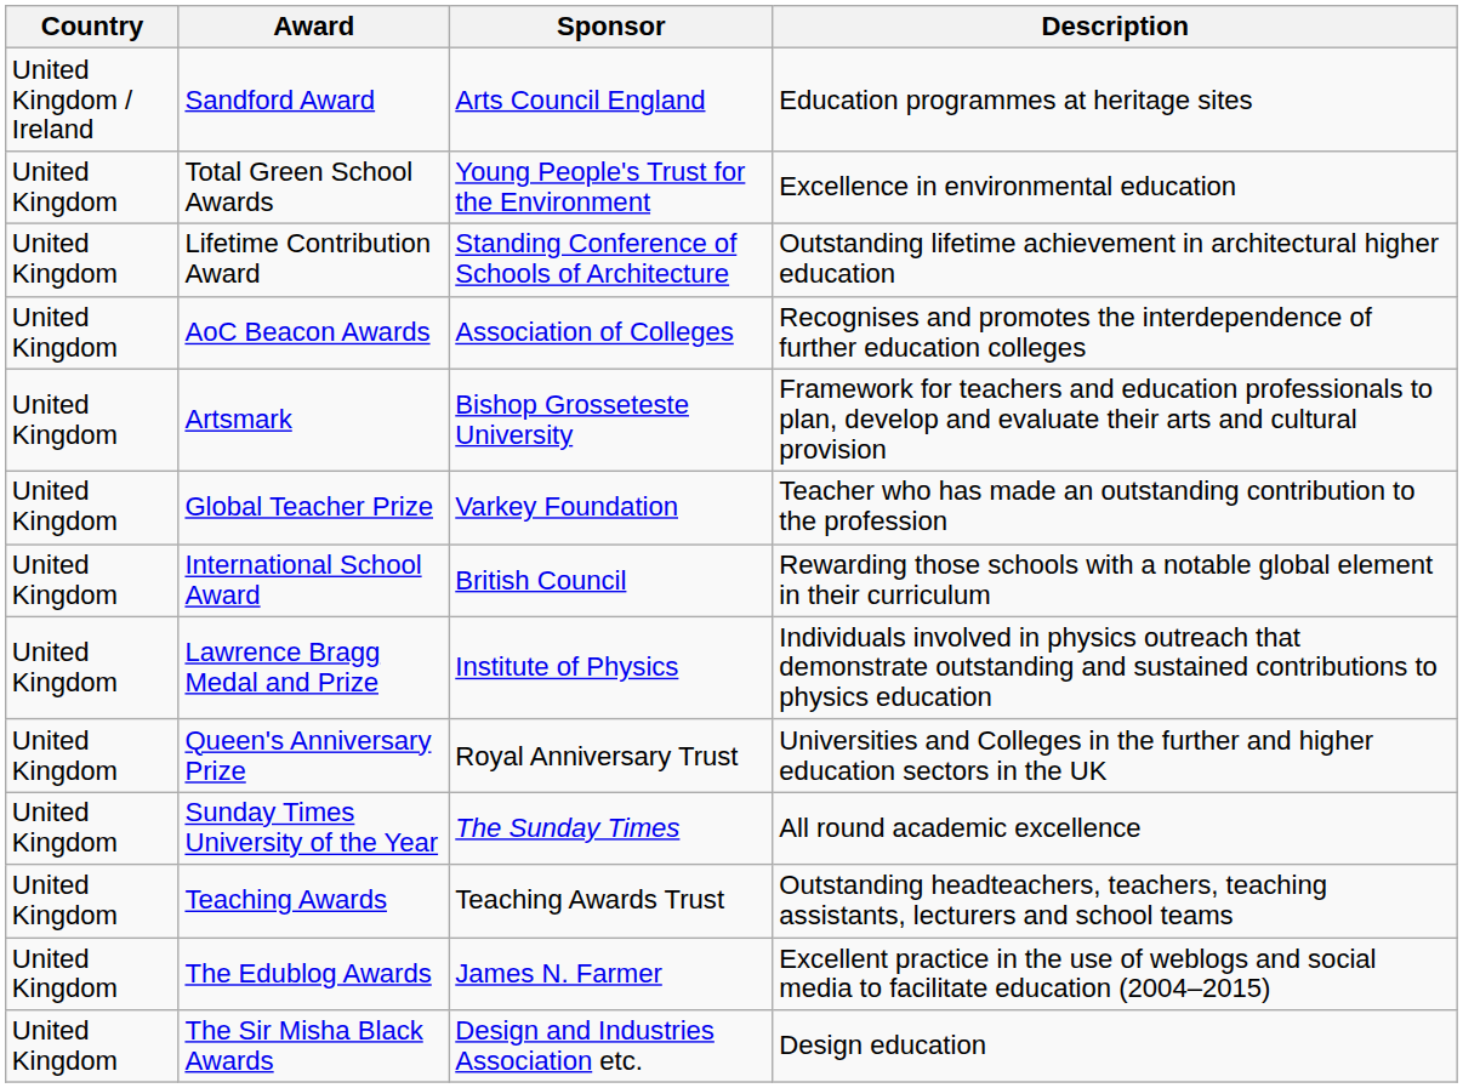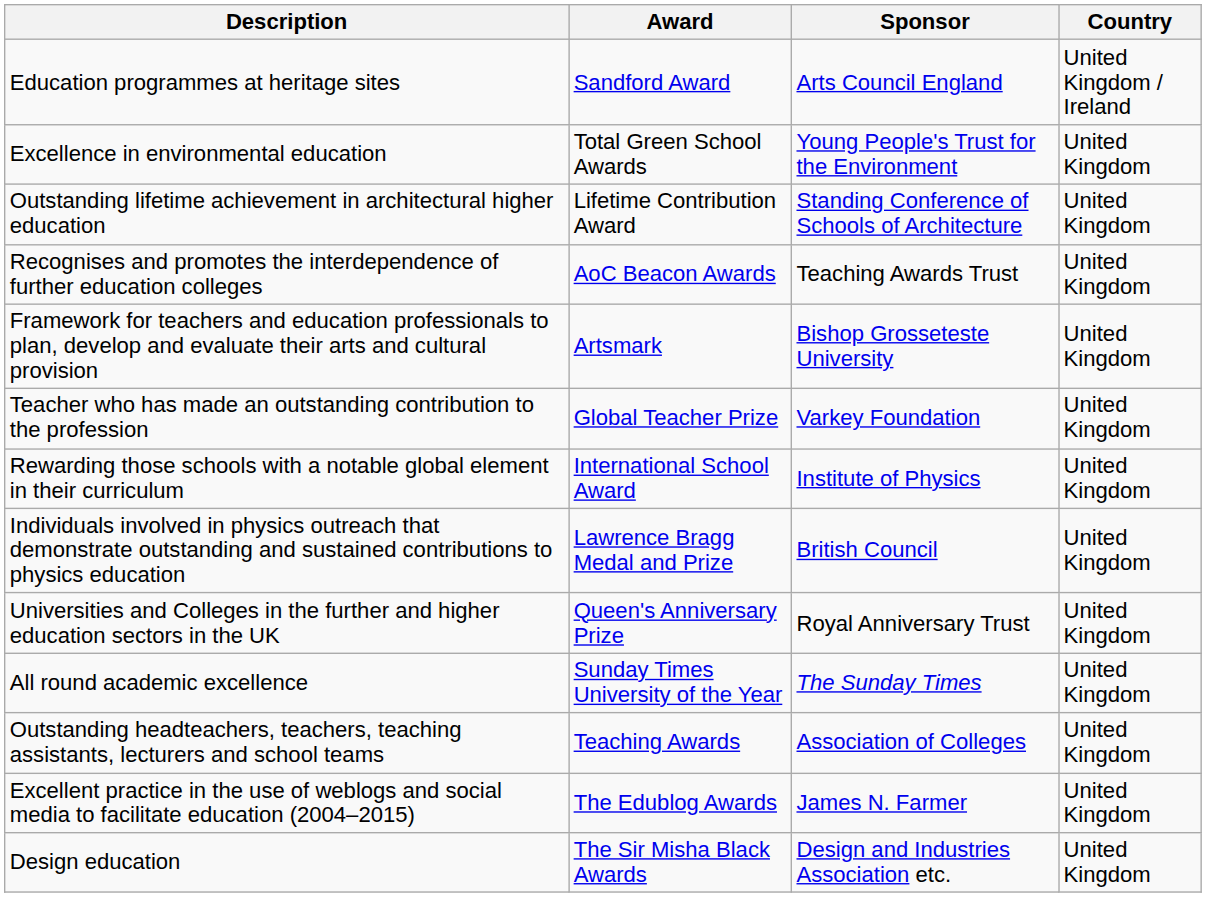columns swapped: Country <-> Description
AoC Beacon Awards | Sponsor: Association of Colleges -> Teaching Awards Trust
International School Award | Sponsor: British Council -> Institute of Physics
Lawrence Bragg Medal and Prize | Sponsor: Institute of Physics -> British Council
Teaching Awards | Sponsor: Teaching Awards Trust -> Association of Colleges
